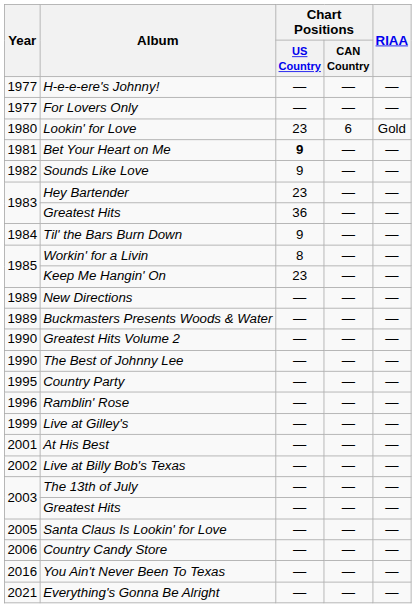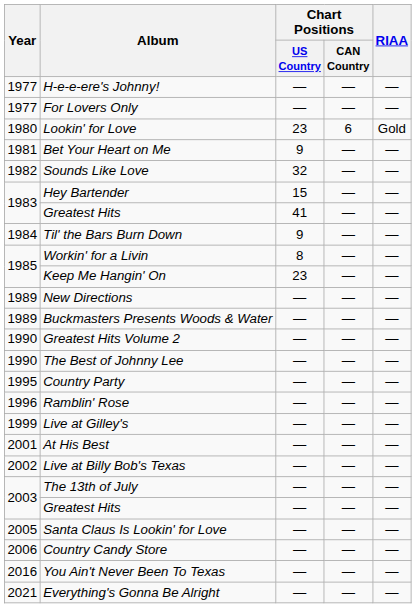Bet Your Heart on Me | Chart Positions / US Country: bold -> normal
Sounds Like Love | Chart Positions / US Country: 9 -> 32
Hey Bartender | Chart Positions / US Country: 23 -> 15
1983 / Greatest Hits | Chart Positions / US Country: 36 -> 41
